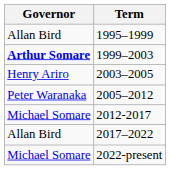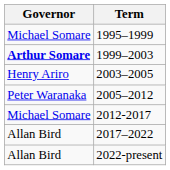1995–1999 | Governor: Allan Bird -> Michael Somare
2022-present | Governor: Michael Somare -> Allan Bird
